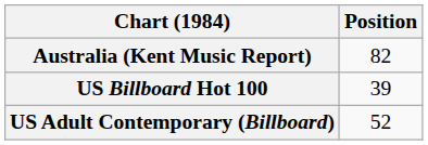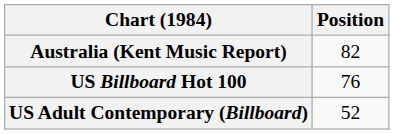US Billboard Hot 100 | Position: 39 -> 76
